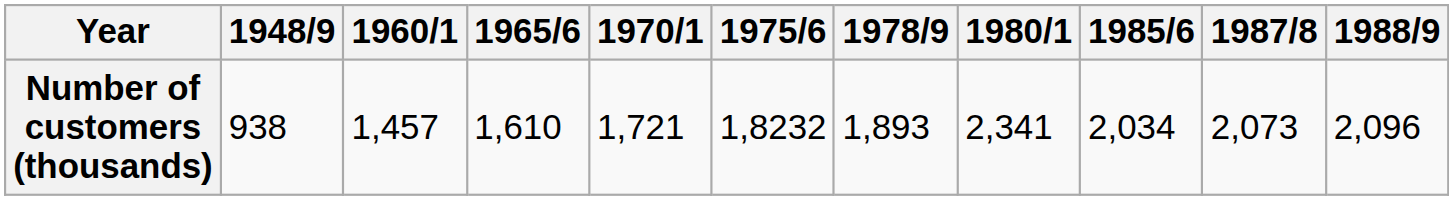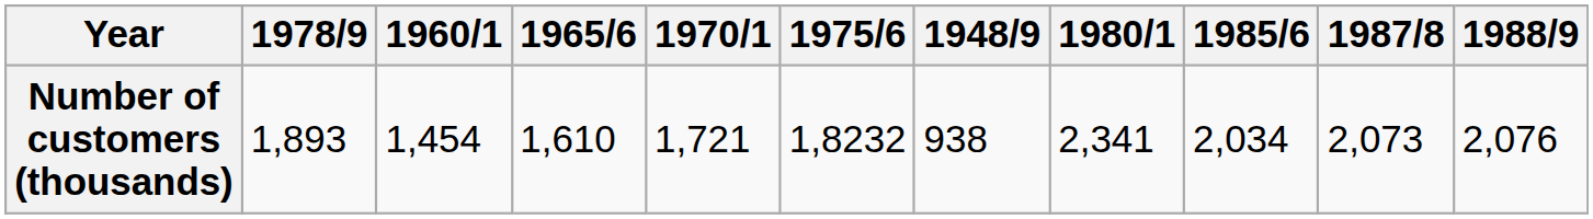columns swapped: 1948/9 <-> 1978/9
Number of customers (thousands) | 1960/1: 1,457 -> 1,454
Number of customers (thousands) | 1988/9: 2,096 -> 2,076
